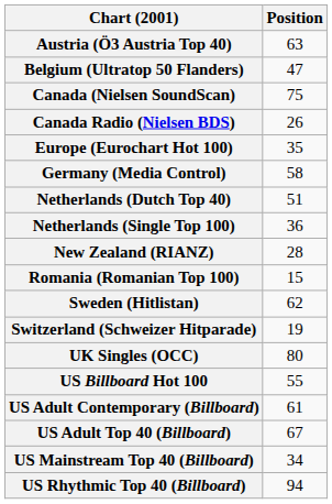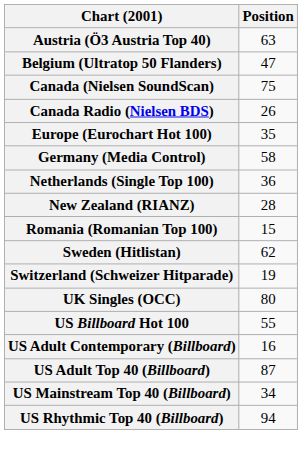- row: Netherlands (Dutch Top 40) | 51
US Adult Contemporary (Billboard) | Position: 61 -> 16
US Adult Top 40 (Billboard) | Position: 67 -> 87
